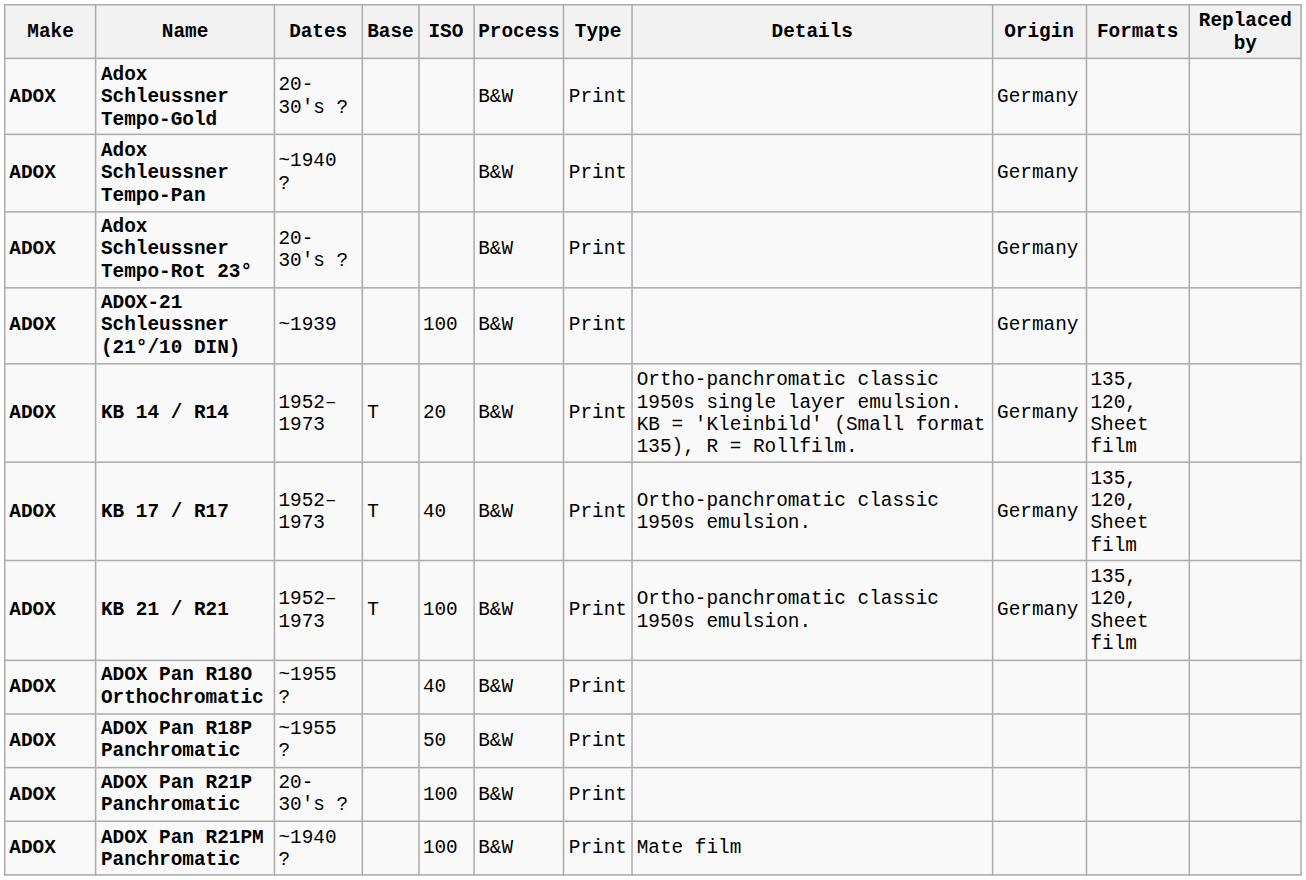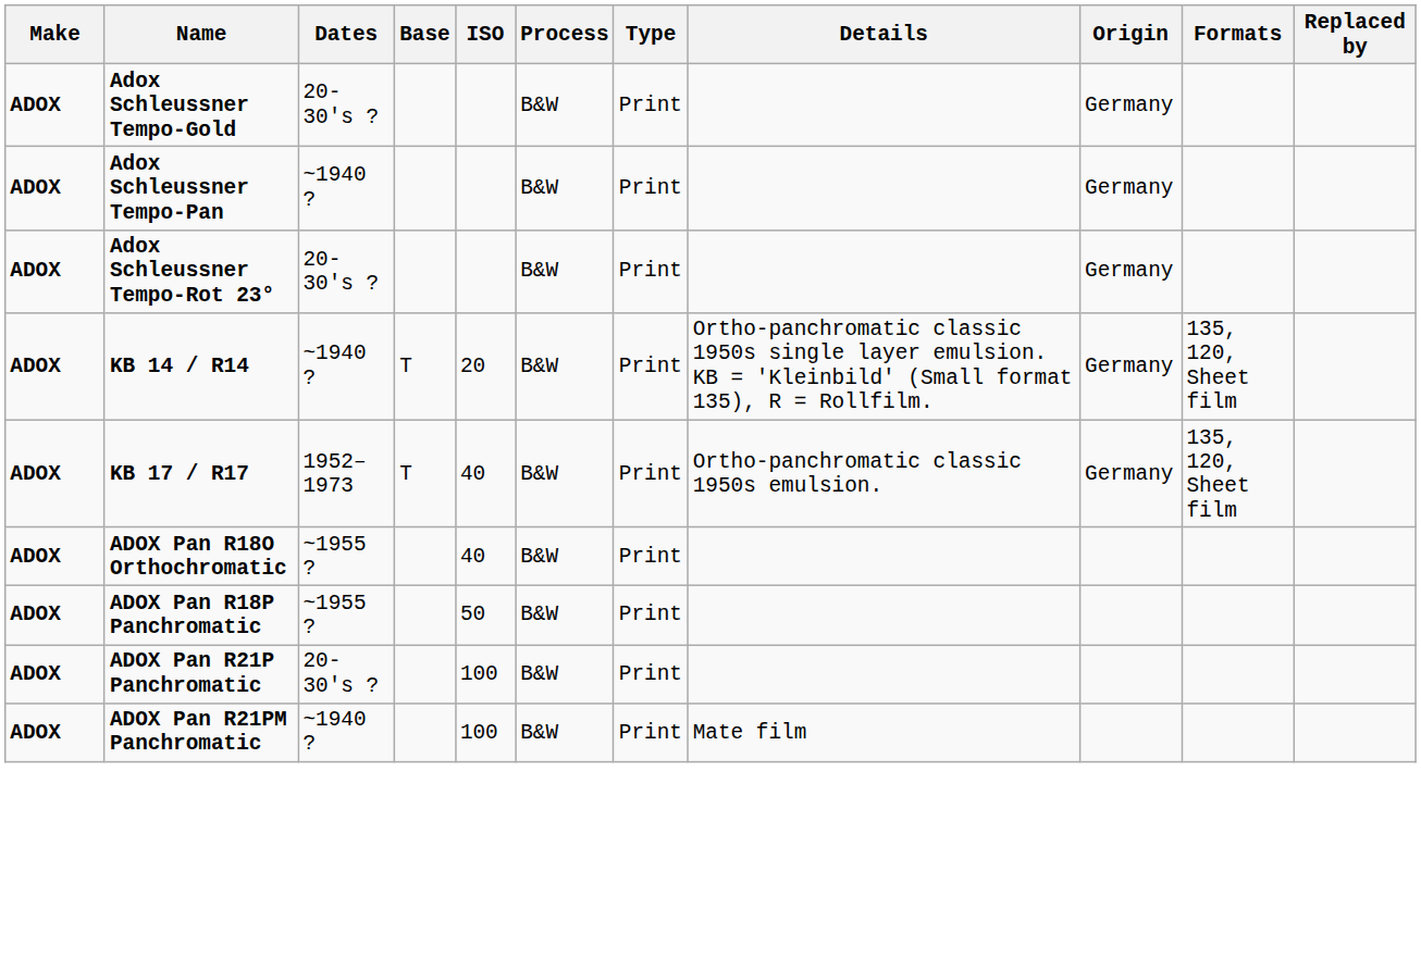- row: ADOX | ADOX-21 Schleussner (21°/10 DIN) | ~1939 | 100 | B&W | Print | Germany
KB 14 / R14 | Dates: 1952–1973 -> ~1940 ?
- row: ADOX | KB 21 / R21 | 1952–1973 | T | 100 | B&W | Print | Ortho-panchromatic classic 1950s emulsion. | Germany | 135, 120, Sheet film
